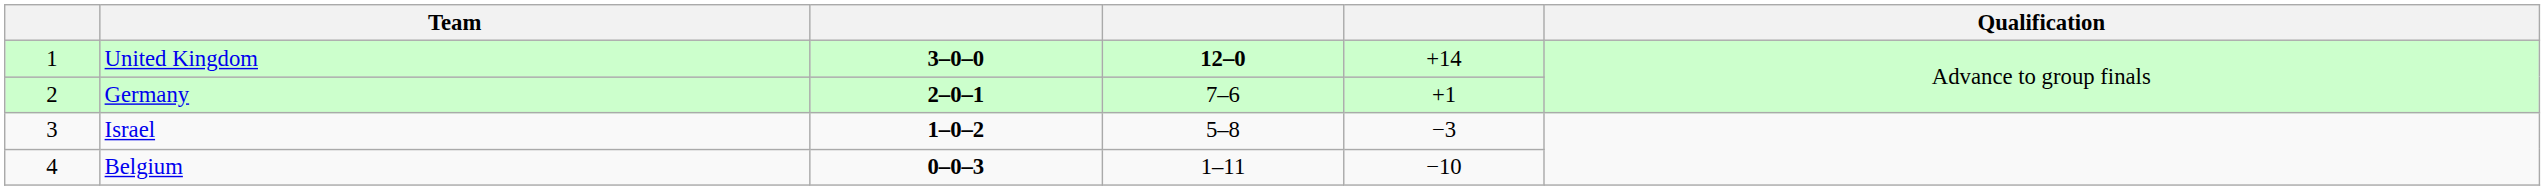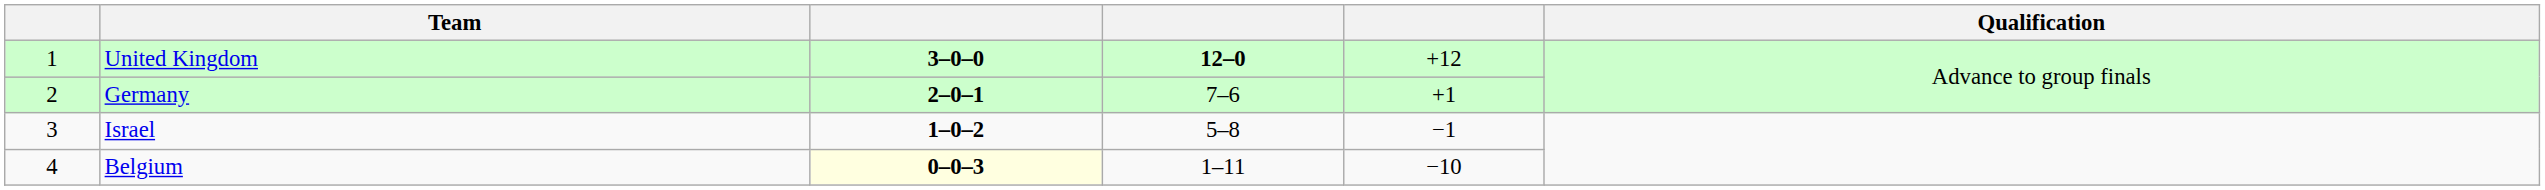United Kingdom | column 5: +14 -> +12
Israel | column 5: −3 -> −1
Belgium | column 3: no background -> lightyellow background
